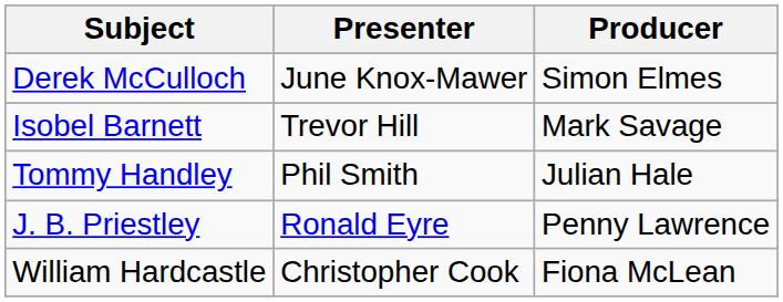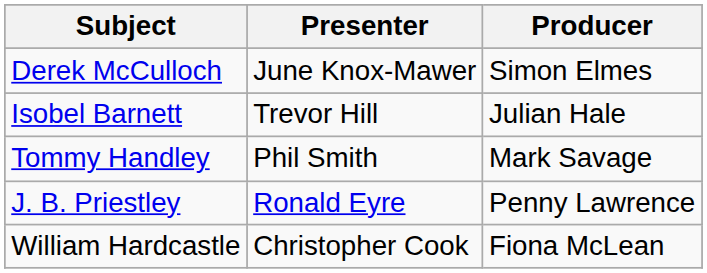Isobel Barnett | Producer: Mark Savage -> Julian Hale
Tommy Handley | Producer: Julian Hale -> Mark Savage
